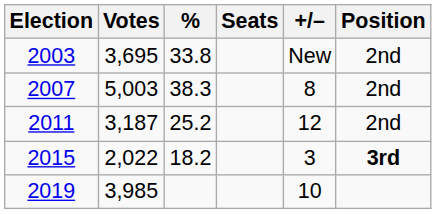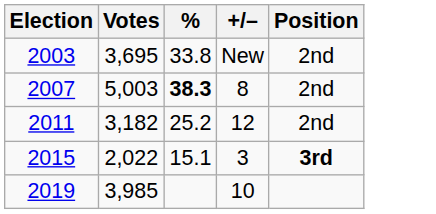- column: Seats
2007 | %: normal -> bold
2011 | Votes: 3,187 -> 3,182
2015 | %: 18.2 -> 15.1
